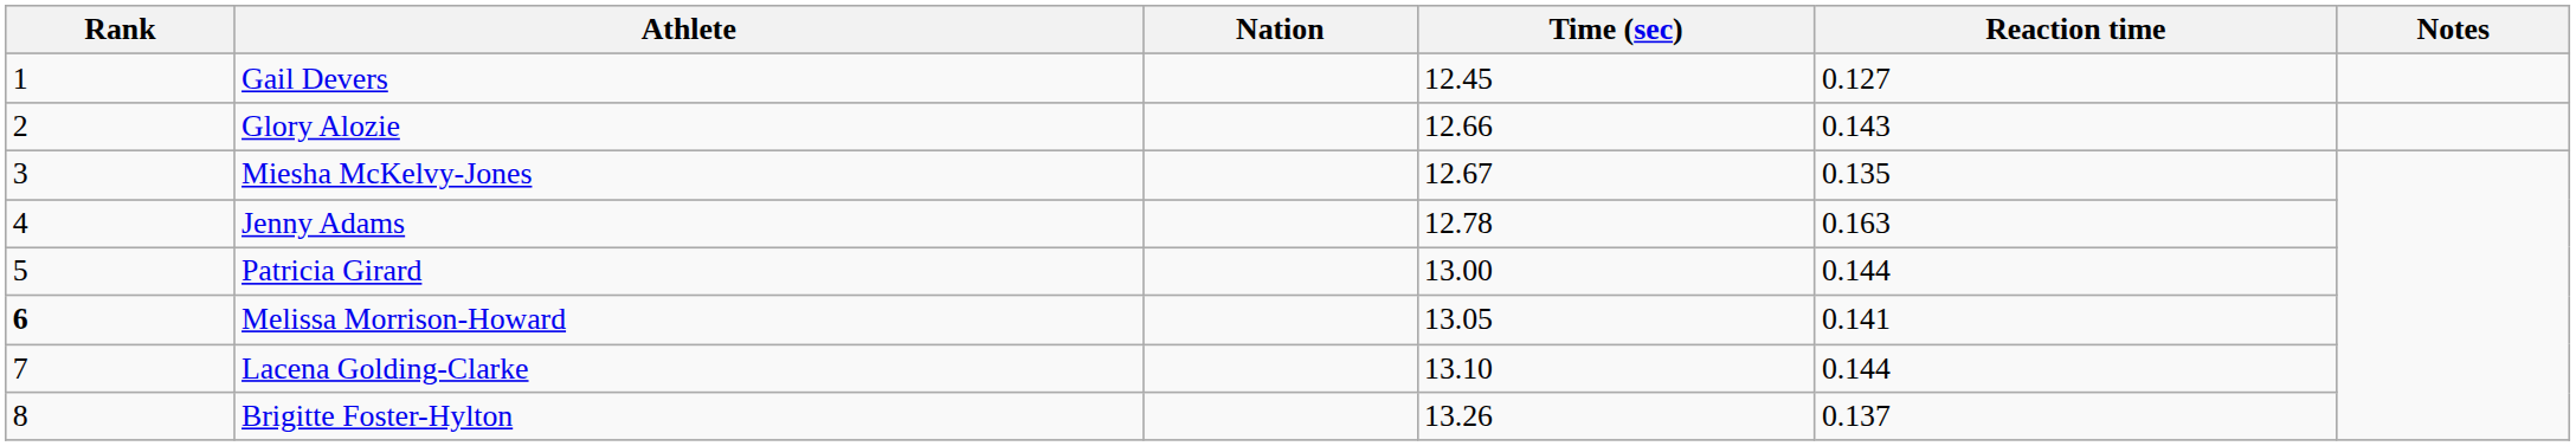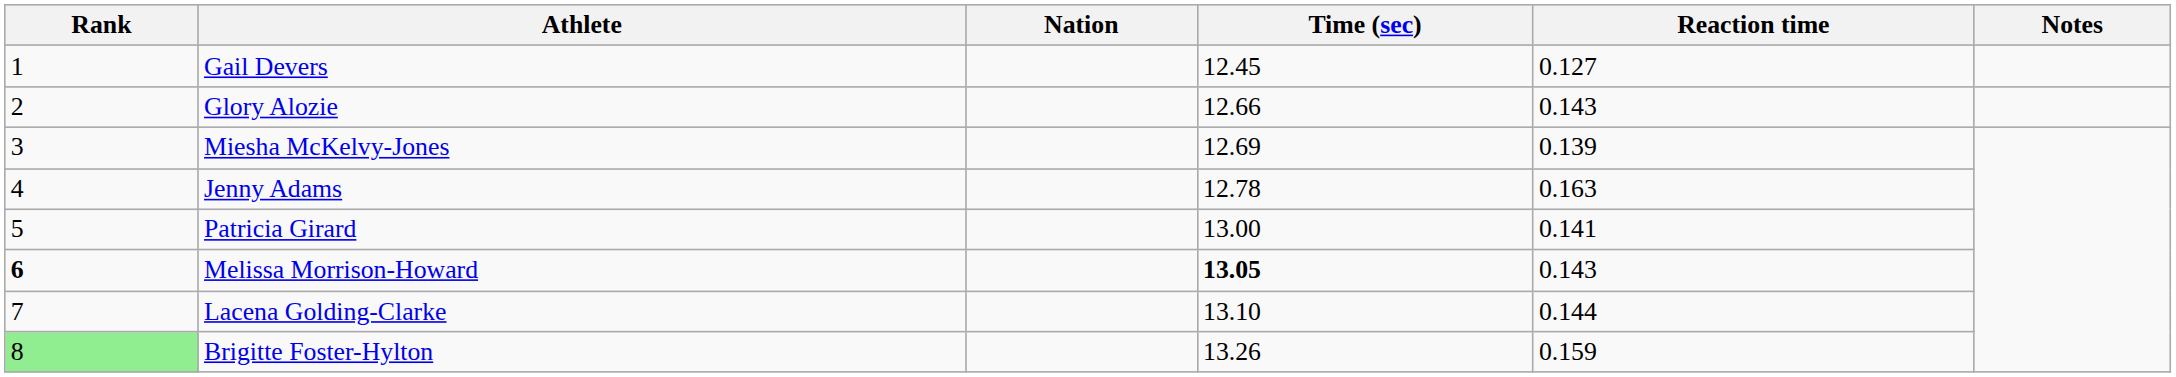Miesha McKelvy-Jones | Time (sec): 12.67 -> 12.69
Miesha McKelvy-Jones | Reaction time: 0.135 -> 0.139
Patricia Girard | Reaction time: 0.144 -> 0.141
Melissa Morrison-Howard | Time (sec): normal -> bold
Melissa Morrison-Howard | Reaction time: 0.141 -> 0.143
Brigitte Foster-Hylton | Rank: no background -> lightgreen background
Brigitte Foster-Hylton | Reaction time: 0.137 -> 0.159
